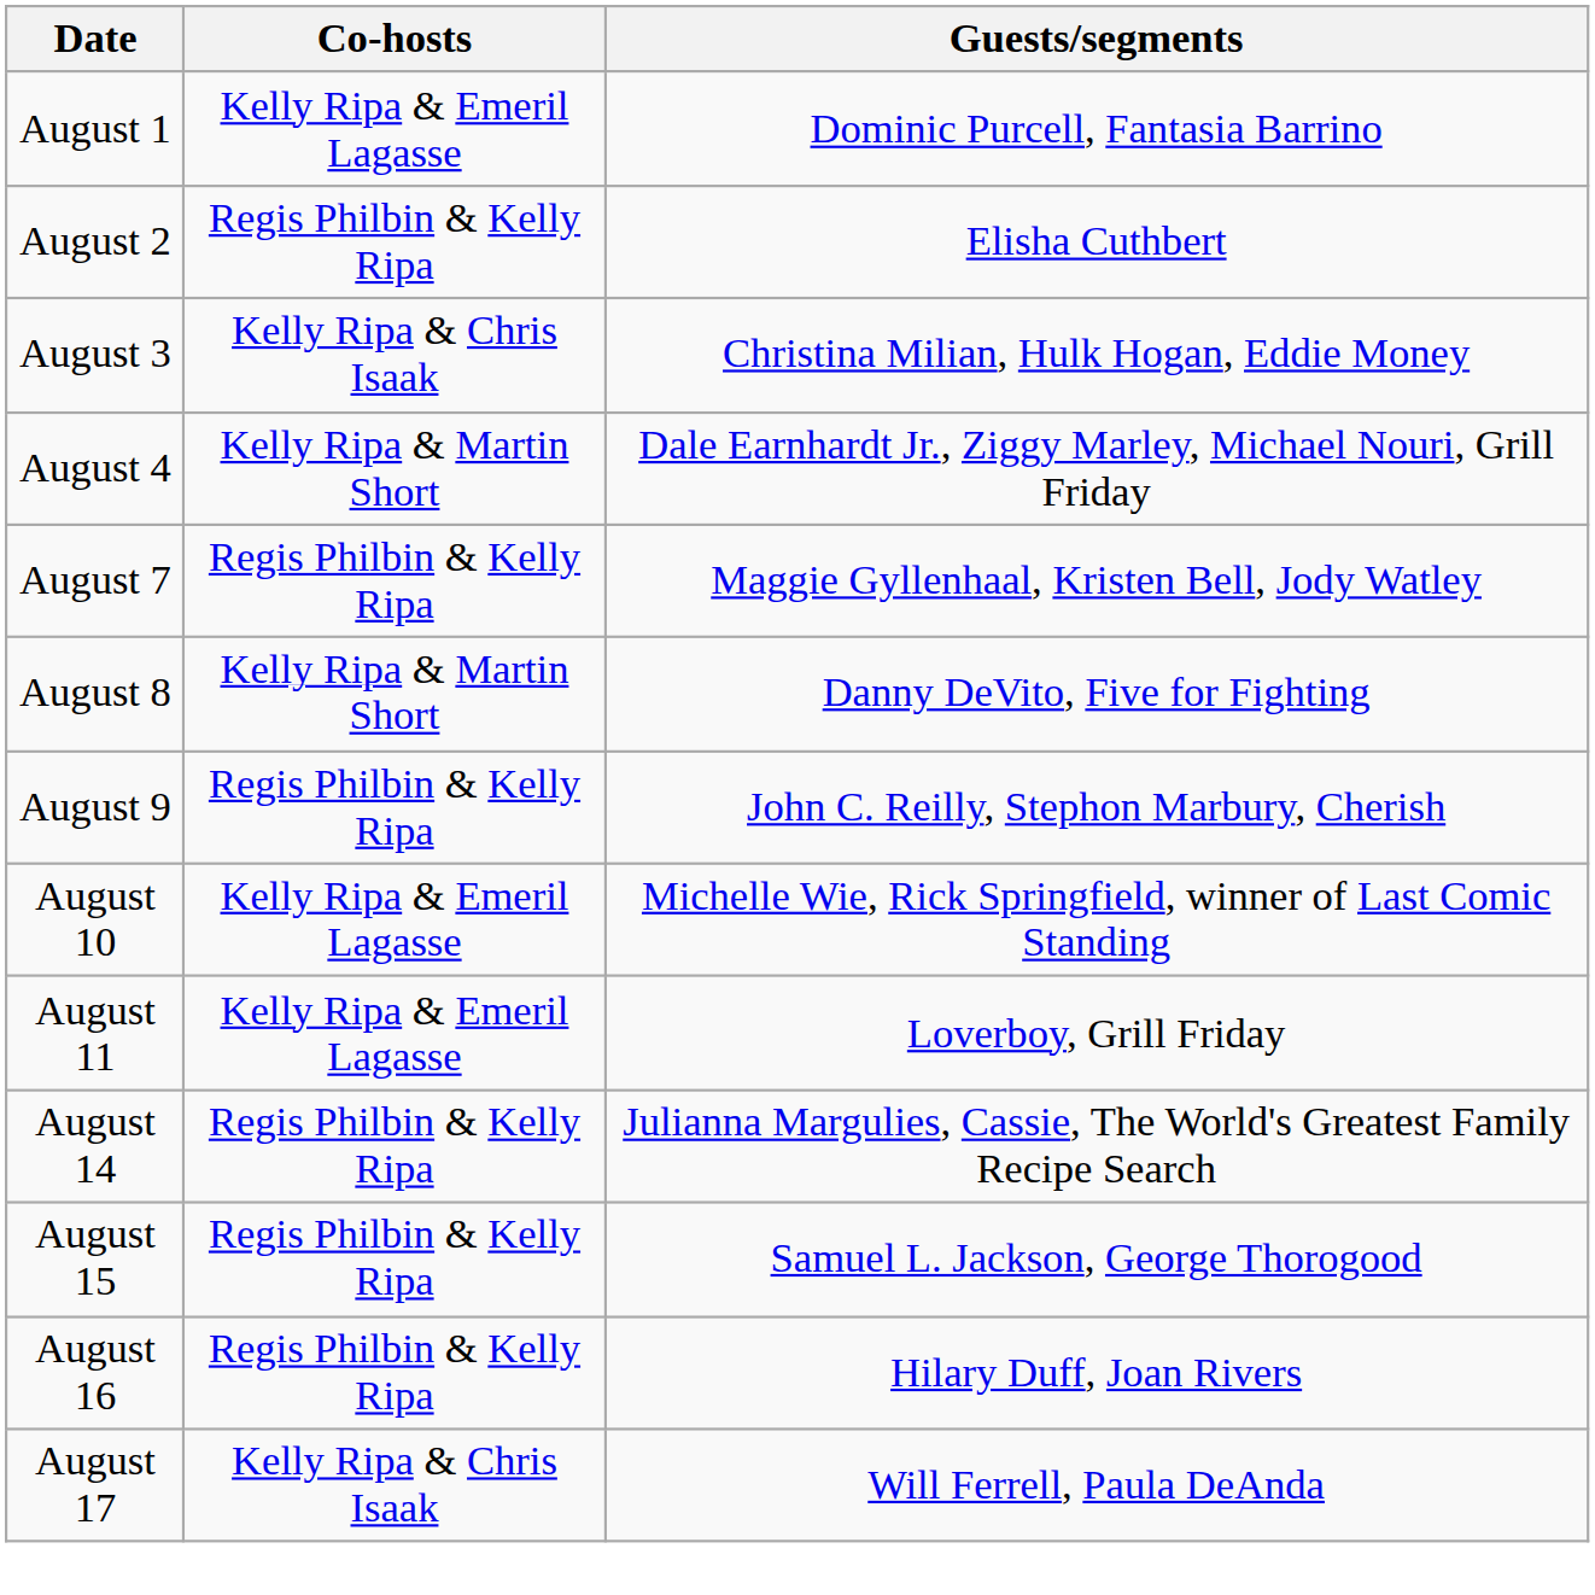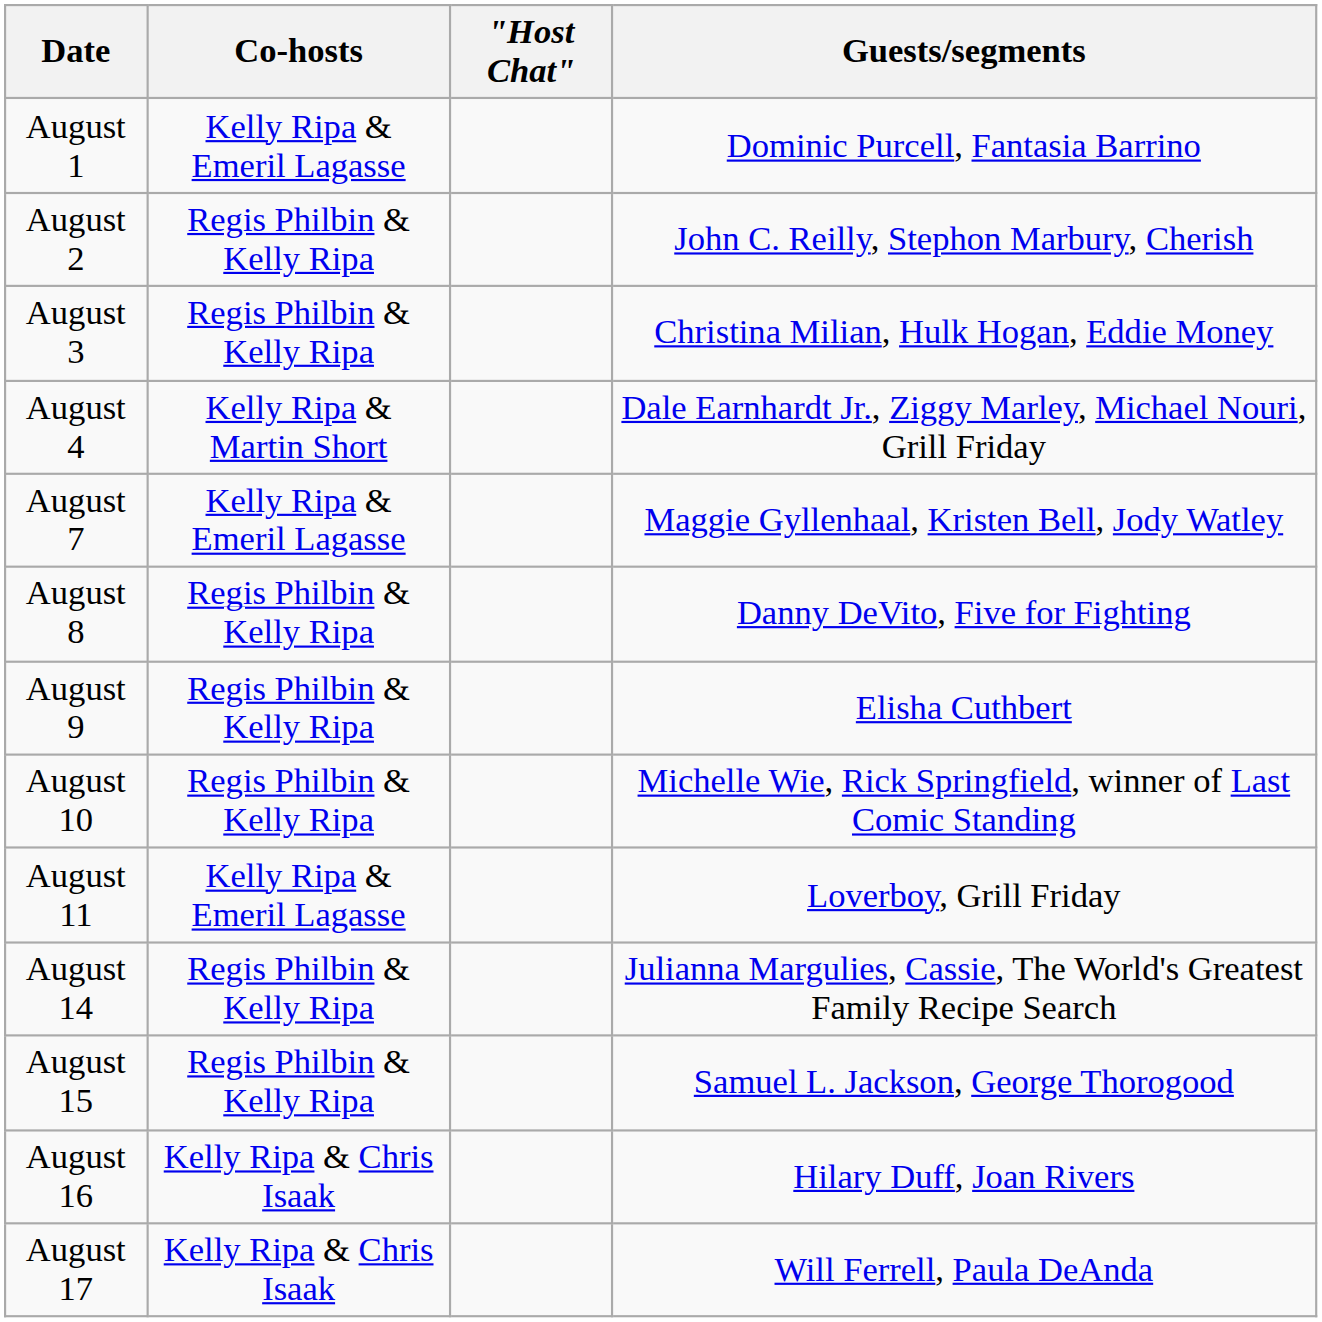+ column: "Host Chat"
August 2 | Guests/segments: Elisha Cuthbert -> John C. Reilly, Stephon Marbury, Cherish
August 3 | Co-hosts: Kelly Ripa & Chris Isaak -> Regis Philbin & Kelly Ripa
August 7 | Co-hosts: Regis Philbin & Kelly Ripa -> Kelly Ripa & Emeril Lagasse
August 8 | Co-hosts: Kelly Ripa & Martin Short -> Regis Philbin & Kelly Ripa
August 9 | Guests/segments: John C. Reilly, Stephon Marbury, Cherish -> Elisha Cuthbert
August 10 | Co-hosts: Kelly Ripa & Emeril Lagasse -> Regis Philbin & Kelly Ripa
August 16 | Co-hosts: Regis Philbin & Kelly Ripa -> Kelly Ripa & Chris Isaak
